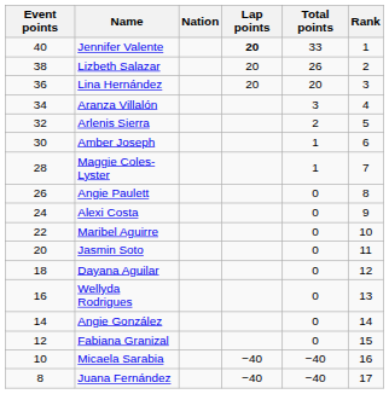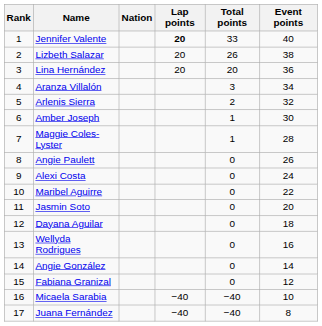columns swapped: Rank <-> Event points
